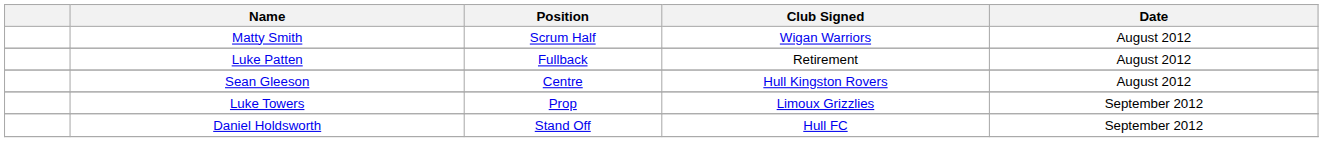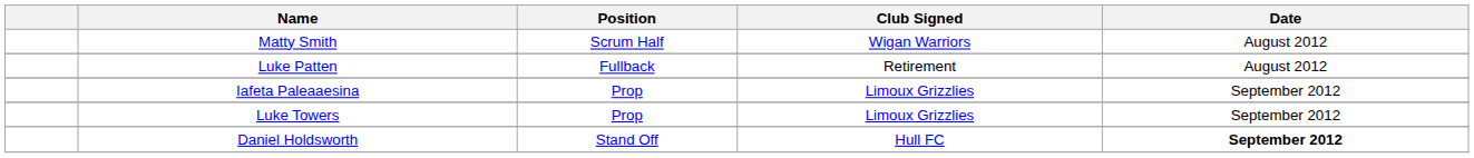- row: Sean Gleeson | Centre | Hull Kingston Rovers | August 2012
+ row: Iafeta Paleaaesina | Prop | Limoux Grizzlies | September 2012
Daniel Holdsworth | Date: normal -> bold
